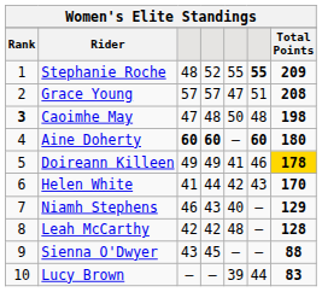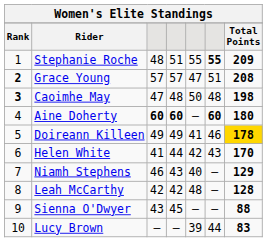Stephanie Roche | column 4: 52 -> 51
Grace Young | Rank: normal -> bold
